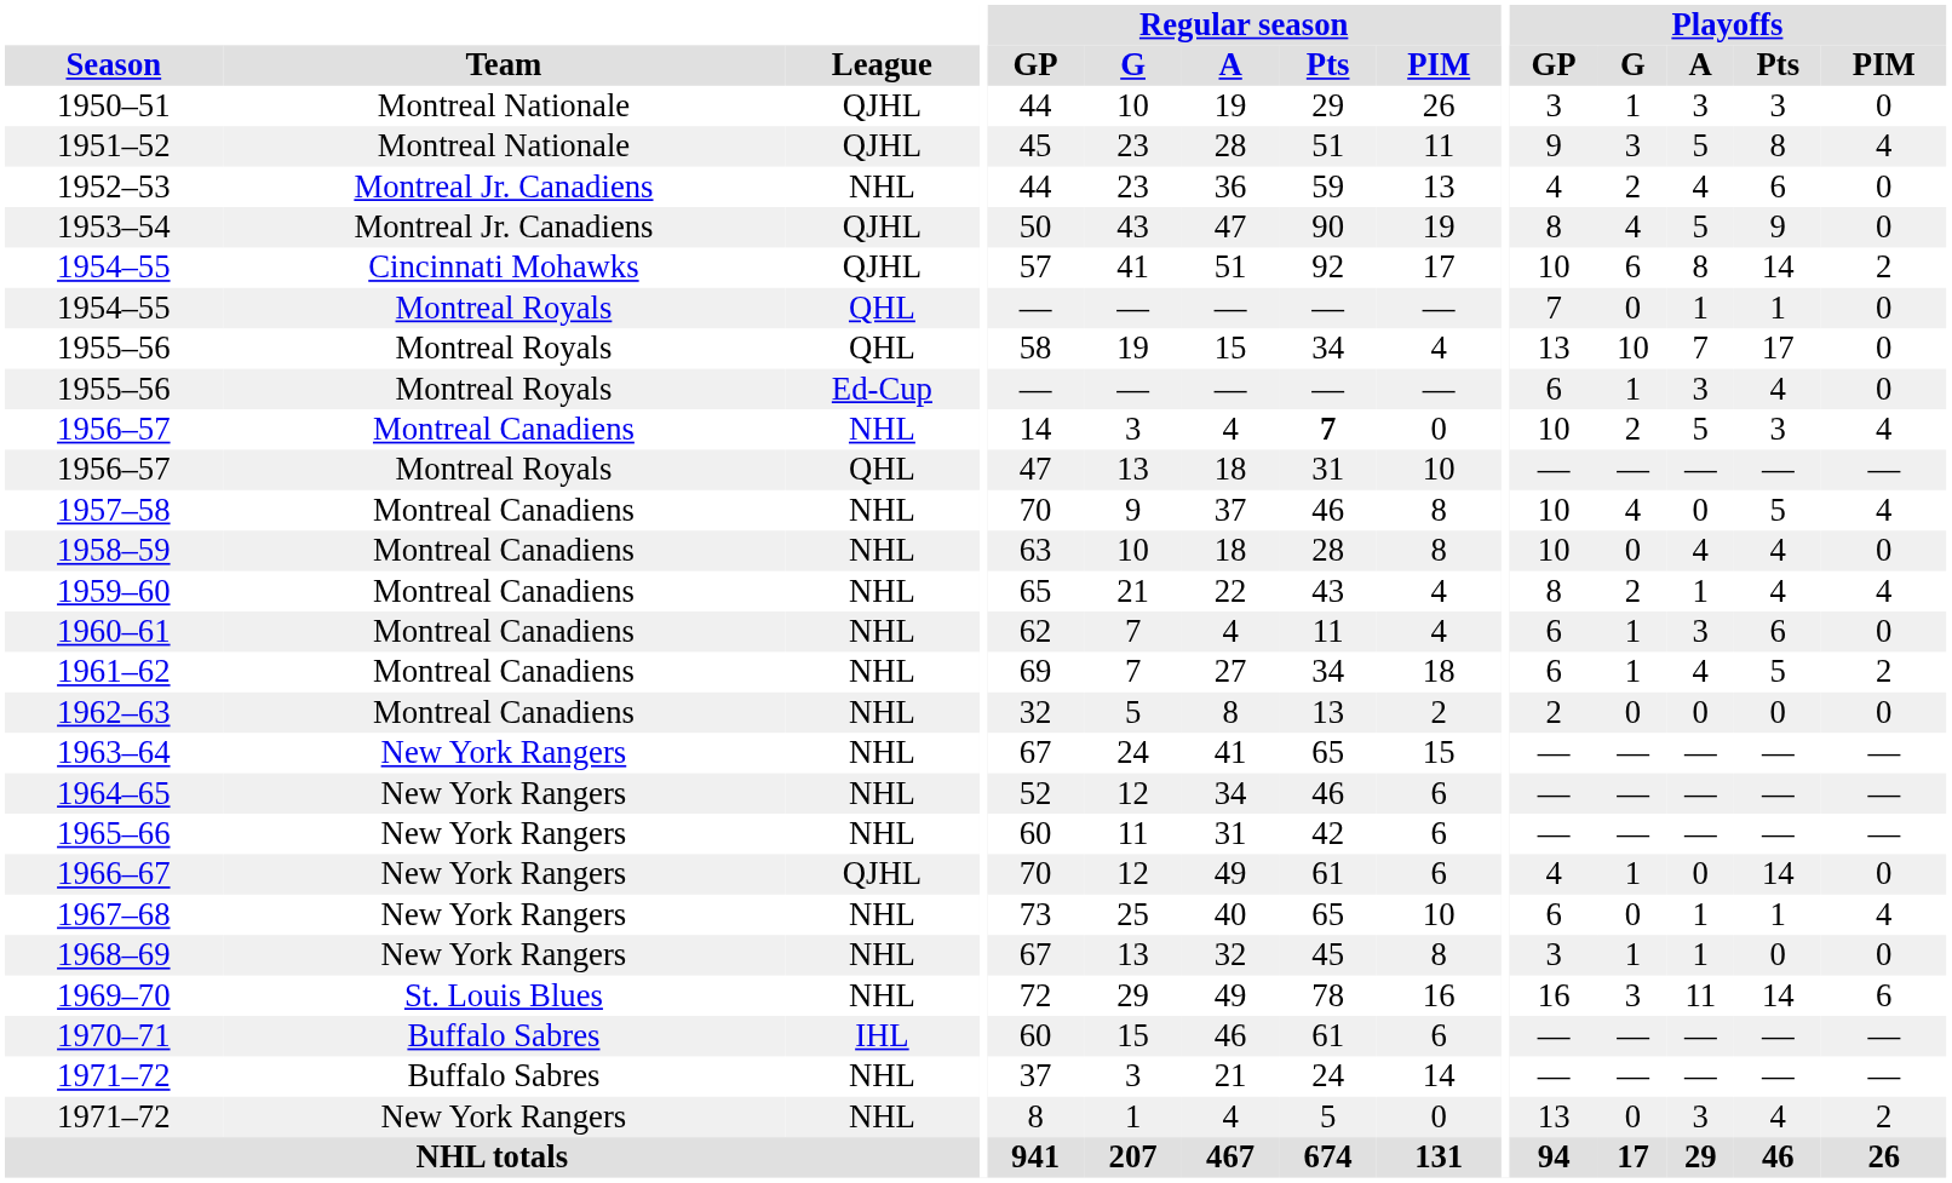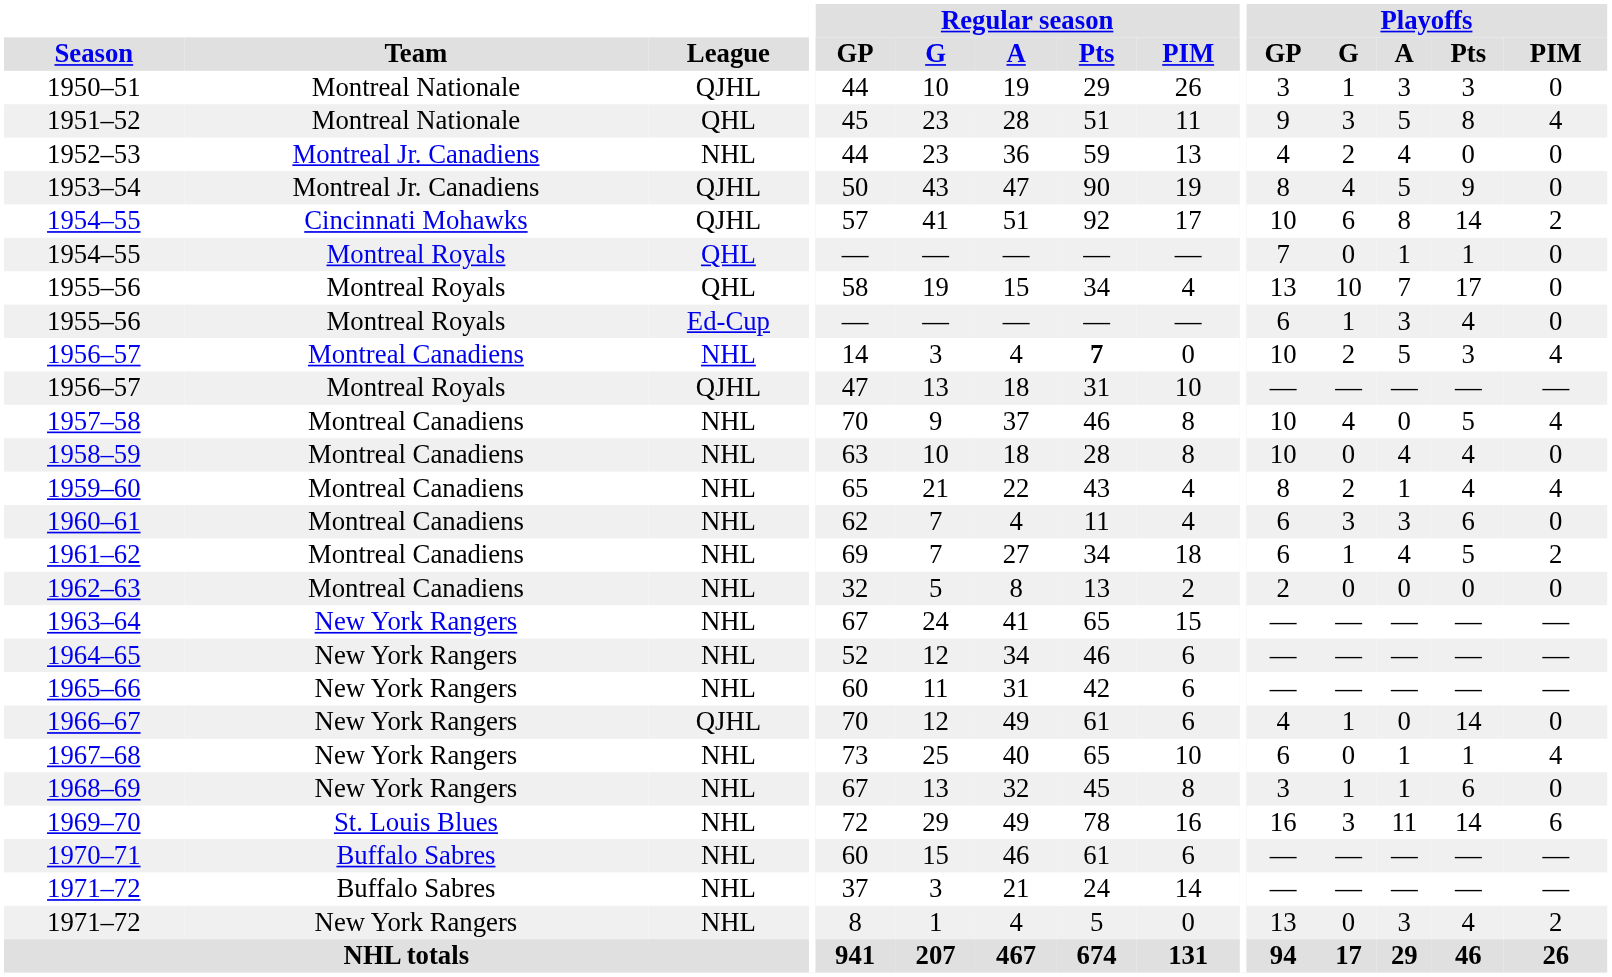1951–52 | League: QJHL -> QHL
1952–53 | Playoffs / Pts: 6 -> 0
1956–57 / Montreal Royals | League: QHL -> QJHL
1960–61 | Playoffs / G: 1 -> 3
1968–69 | Playoffs / Pts: 0 -> 6
1970–71 | League: IHL -> NHL
